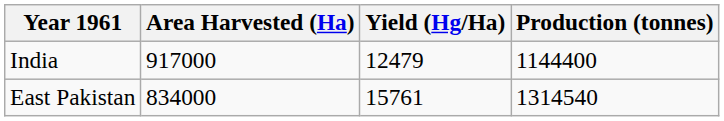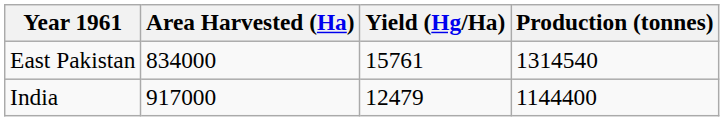rows swapped: East Pakistan <-> India
